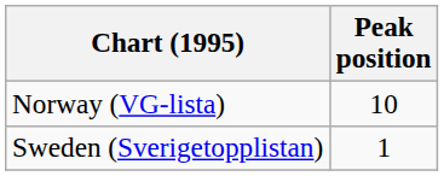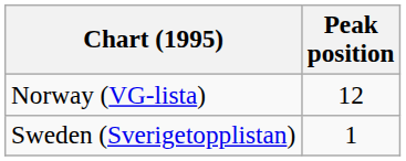Norway (VG-lista) | Peak position: 10 -> 12
